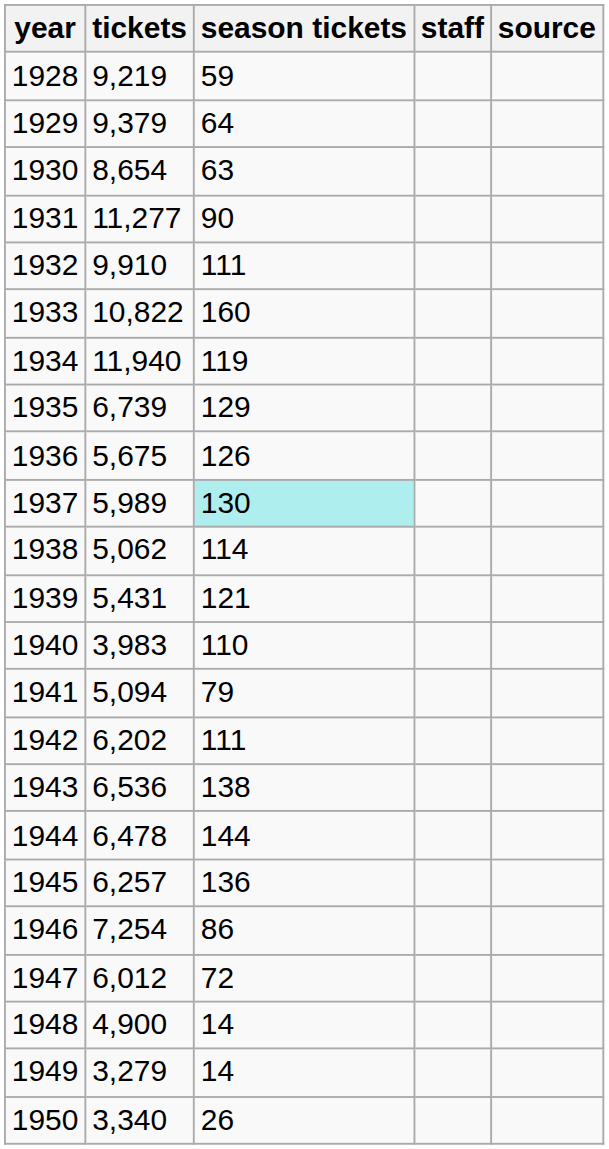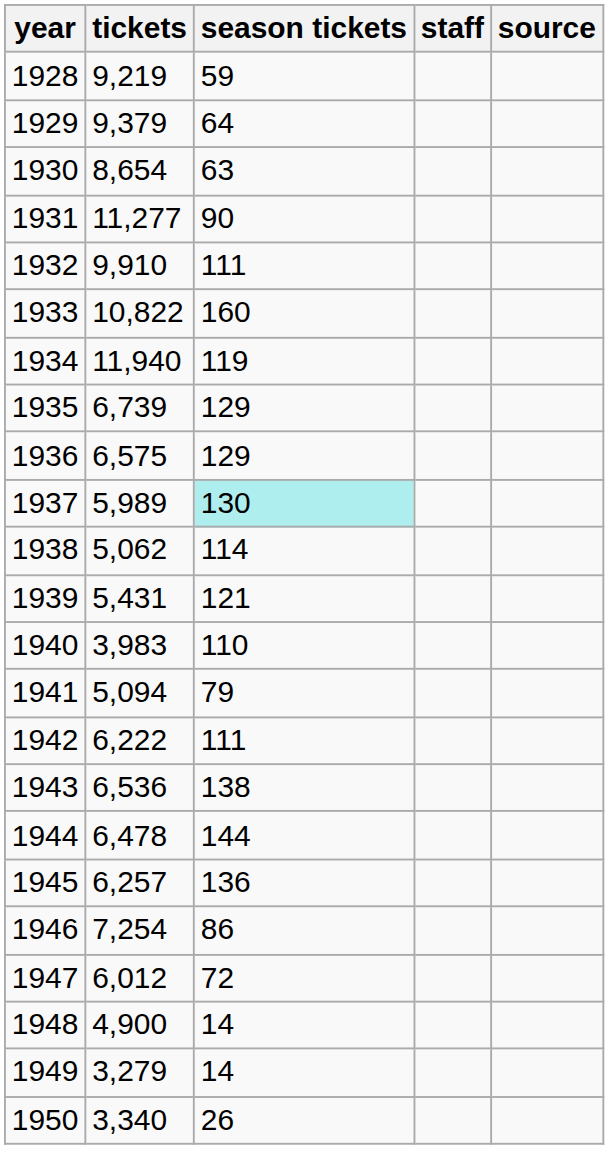1936 | tickets: 5,675 -> 6,575
1936 | season tickets: 126 -> 129
1942 | tickets: 6,202 -> 6,222
